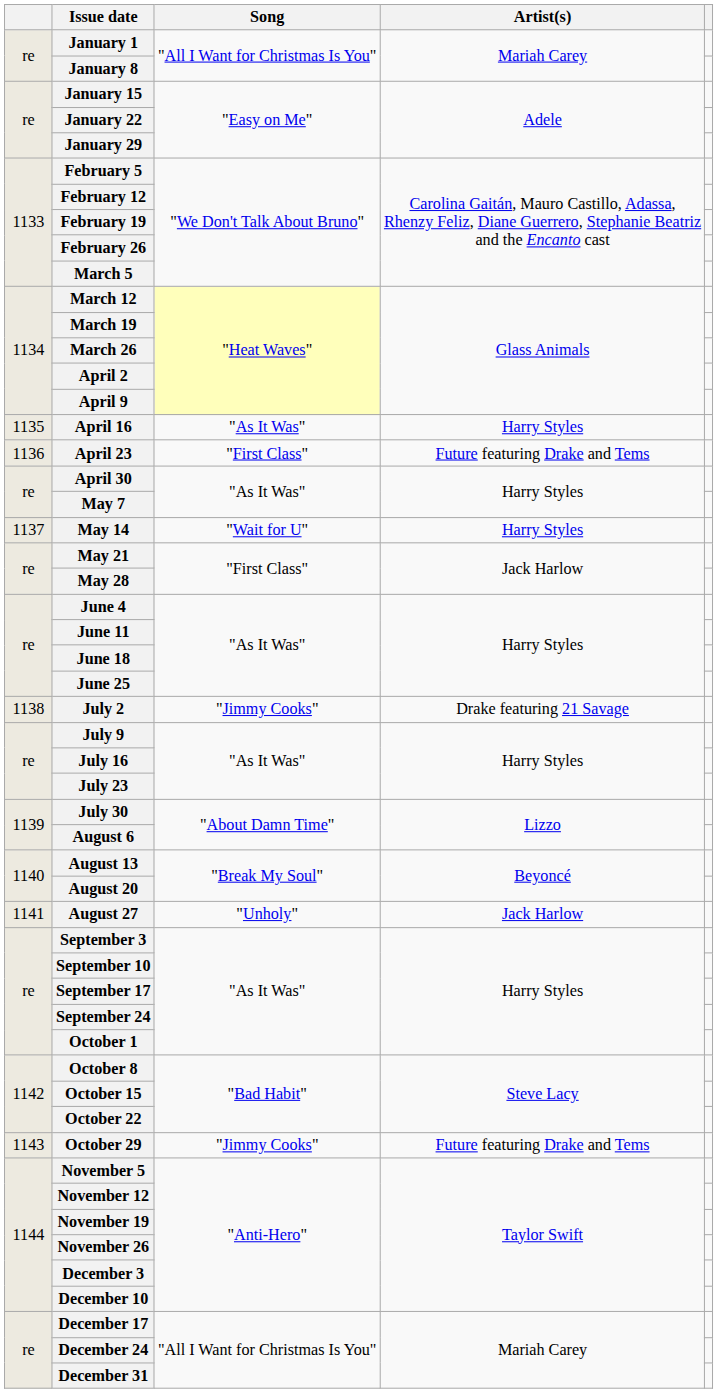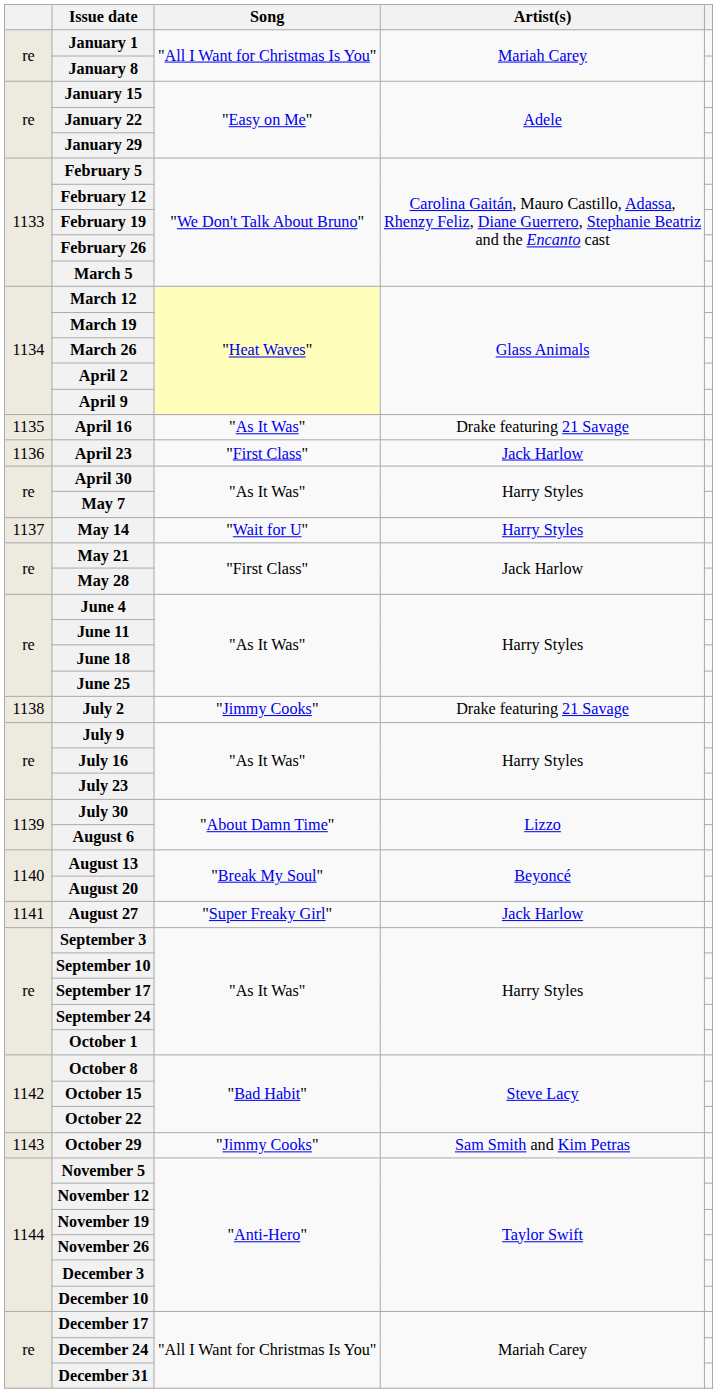April 16 | Artist(s): Harry Styles -> Drake featuring 21 Savage
April 23 | Artist(s): Future featuring Drake and Tems -> Jack Harlow
August 27 | Song: "Unholy" -> "Super Freaky Girl"
October 29 | Artist(s): Future featuring Drake and Tems -> Sam Smith and Kim Petras
